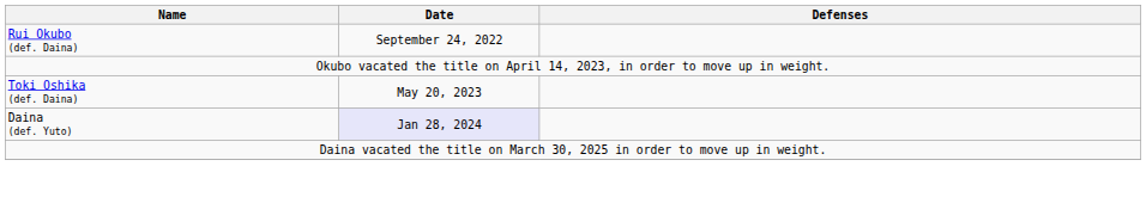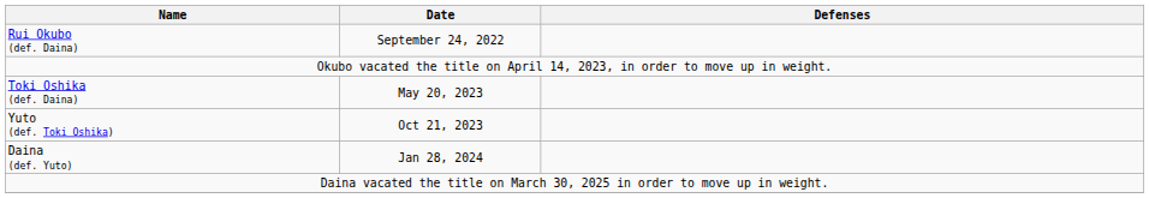+ row: Yuto (def. Toki Oshika) | Oct 21, 2023
Daina (def. Yuto) | Date: lavender background -> no background
